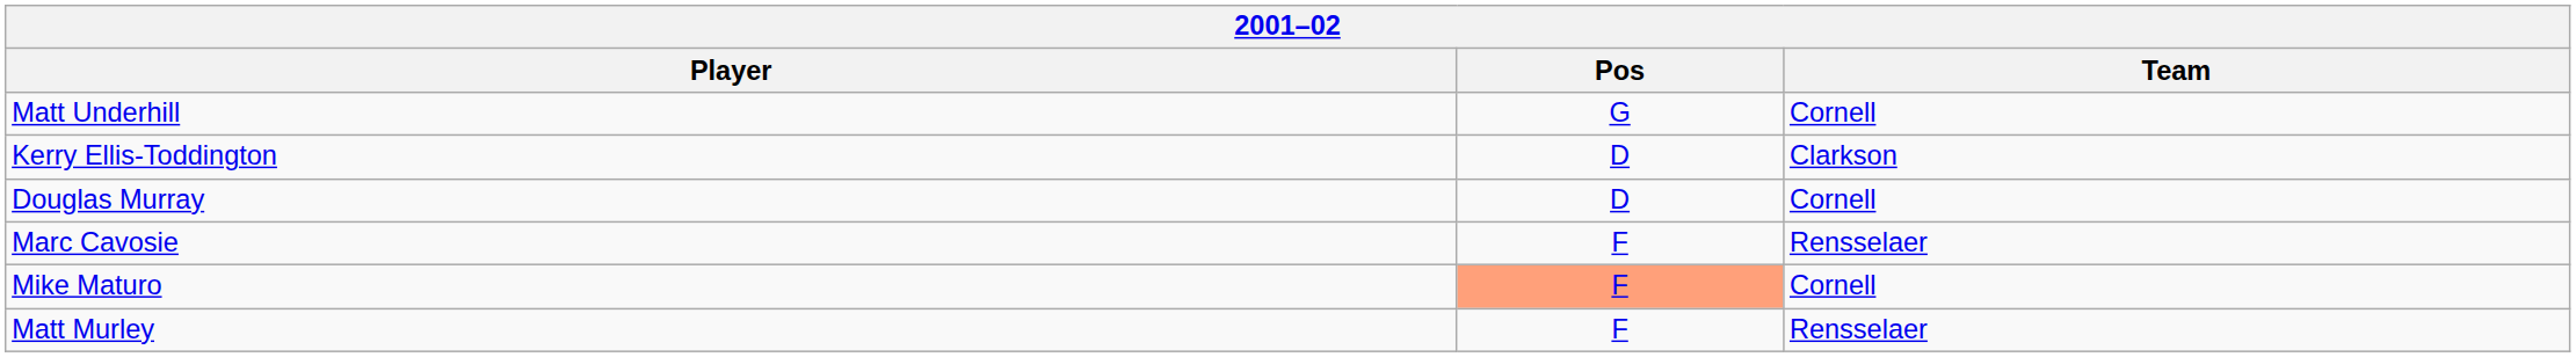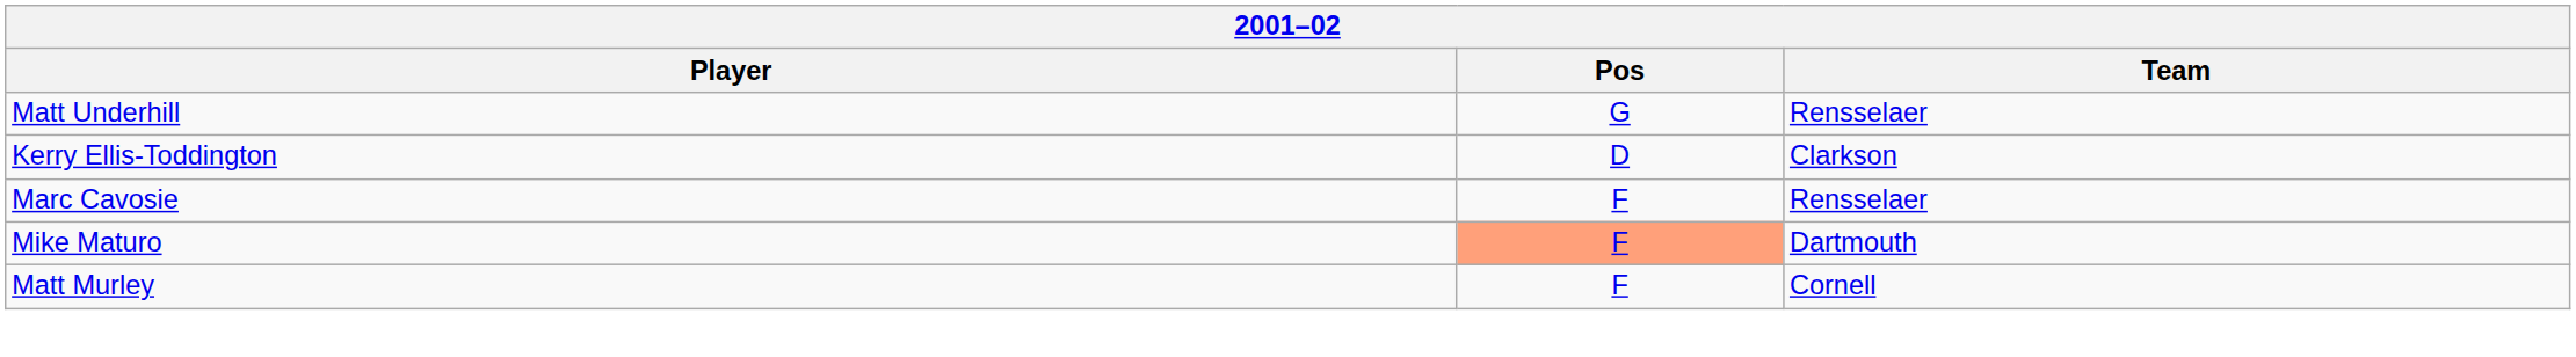Matt Underhill | Team: Cornell -> Rensselaer
- row: Douglas Murray | D | Cornell
Mike Maturo | Team: Cornell -> Dartmouth
Matt Murley | Team: Rensselaer -> Cornell
